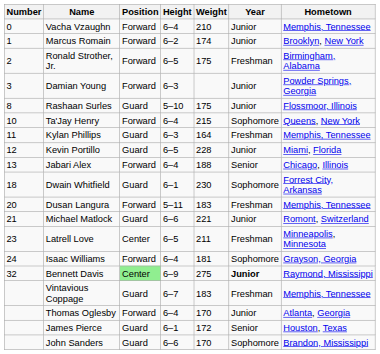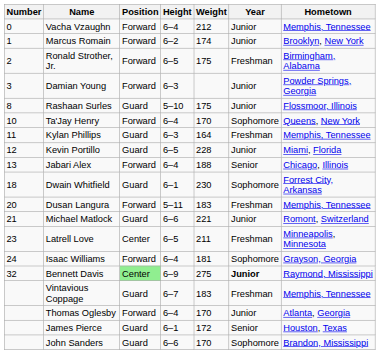Vacha Vzaughn | Weight: 210 -> 212
Ta'Jay Henry | Weight: 215 -> 170
